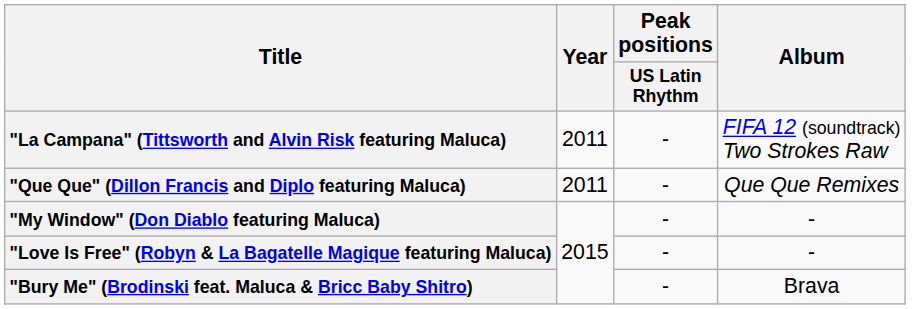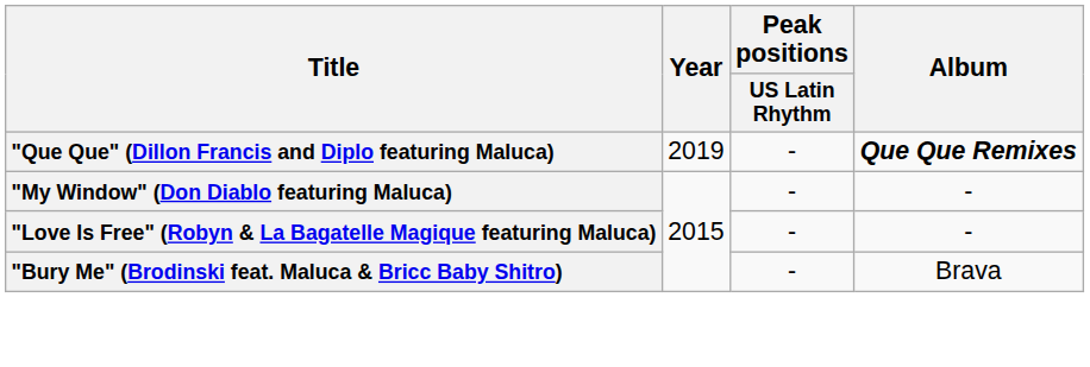- row: "La Campana" (Tittsworth and Alvin Risk featuring Maluca) | 2011 | - | FIFA 12 (soundtrack) Two Strokes Raw
"Que Que" (Dillon Francis and Diplo featuring Maluca) | Year: 2011 -> 2019
"Que Que" (Dillon Francis and Diplo featuring Maluca) | Album: normal -> bold
